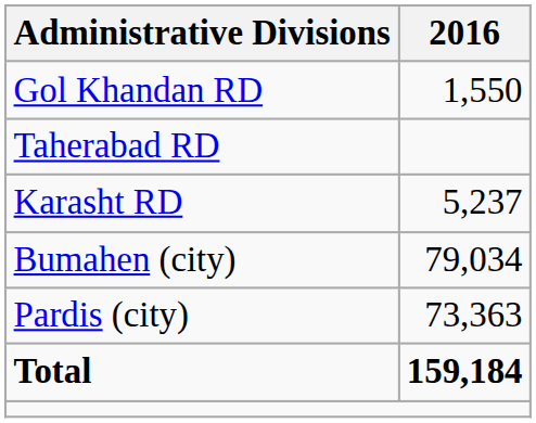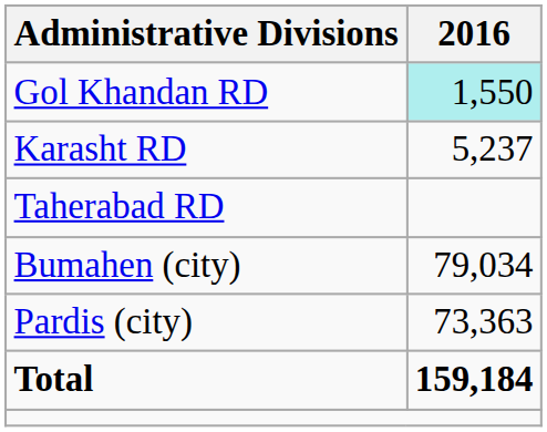Gol Khandan RD | 2016: no background -> paleturquoise background
rows swapped: Karasht RD <-> Taherabad RD
